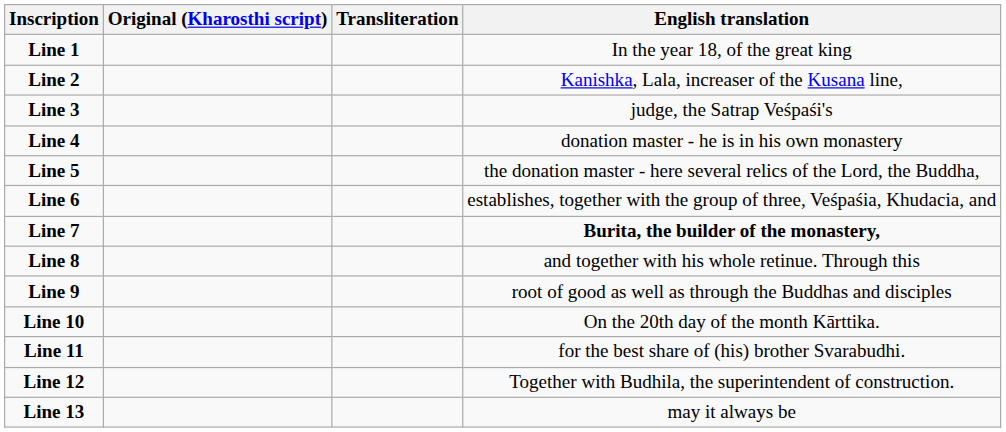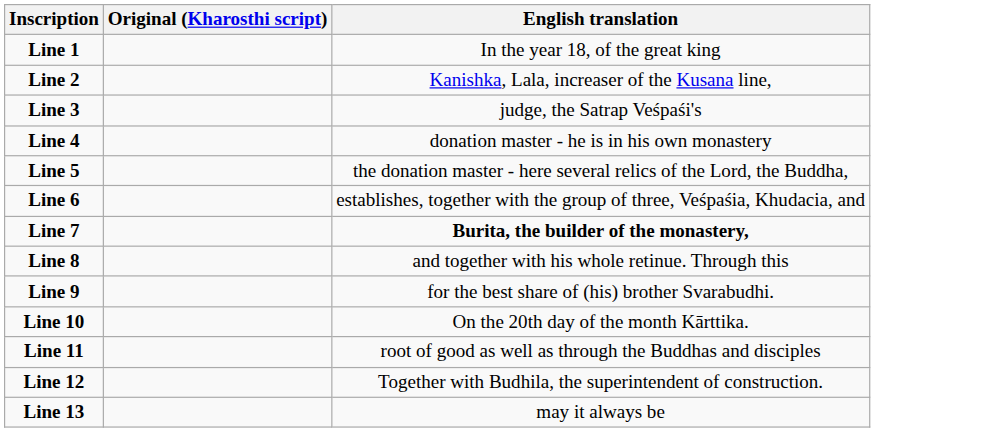- column: Transliteration
Line 9 | English translation: root of good as well as through the Buddhas and disciples -> for the best share of (his) brother Svarabudhi.
Line 11 | English translation: for the best share of (his) brother Svarabudhi. -> root of good as well as through the Buddhas and disciples
